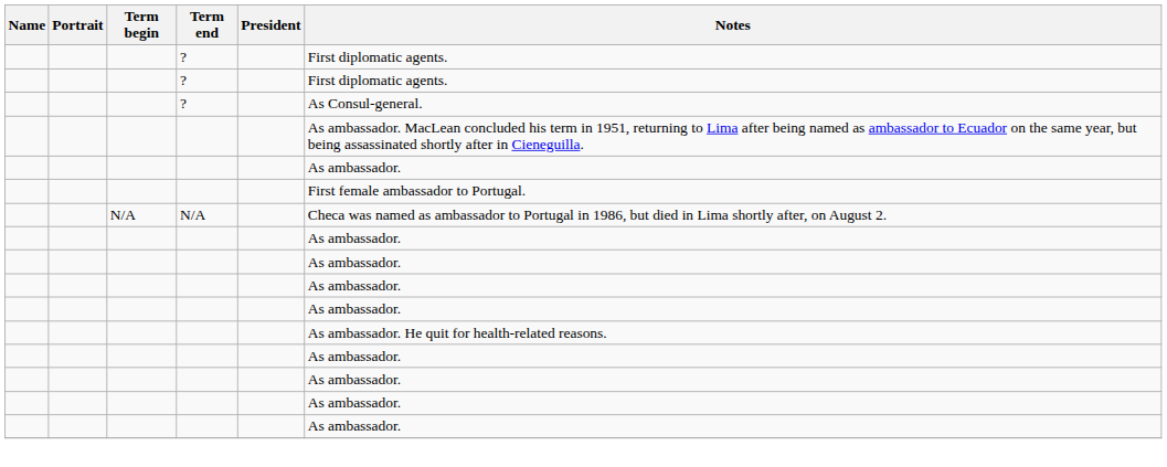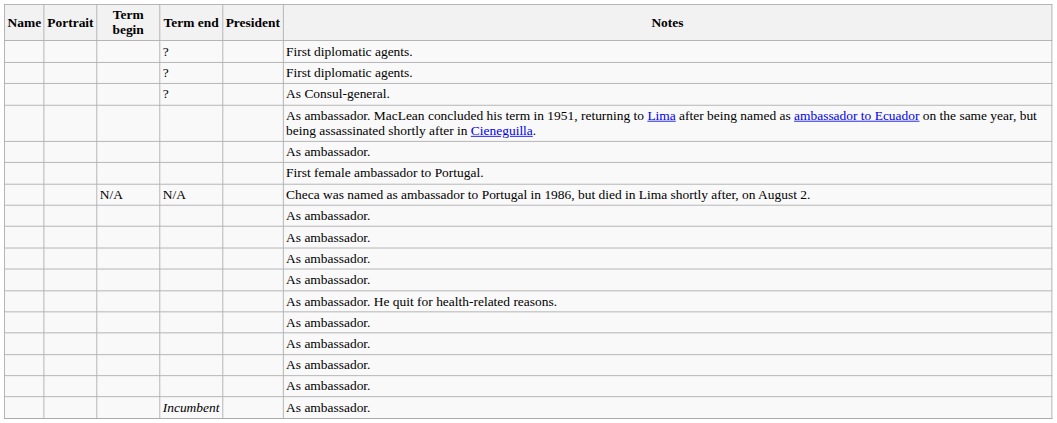+ row: Incumbent | As ambassador.
